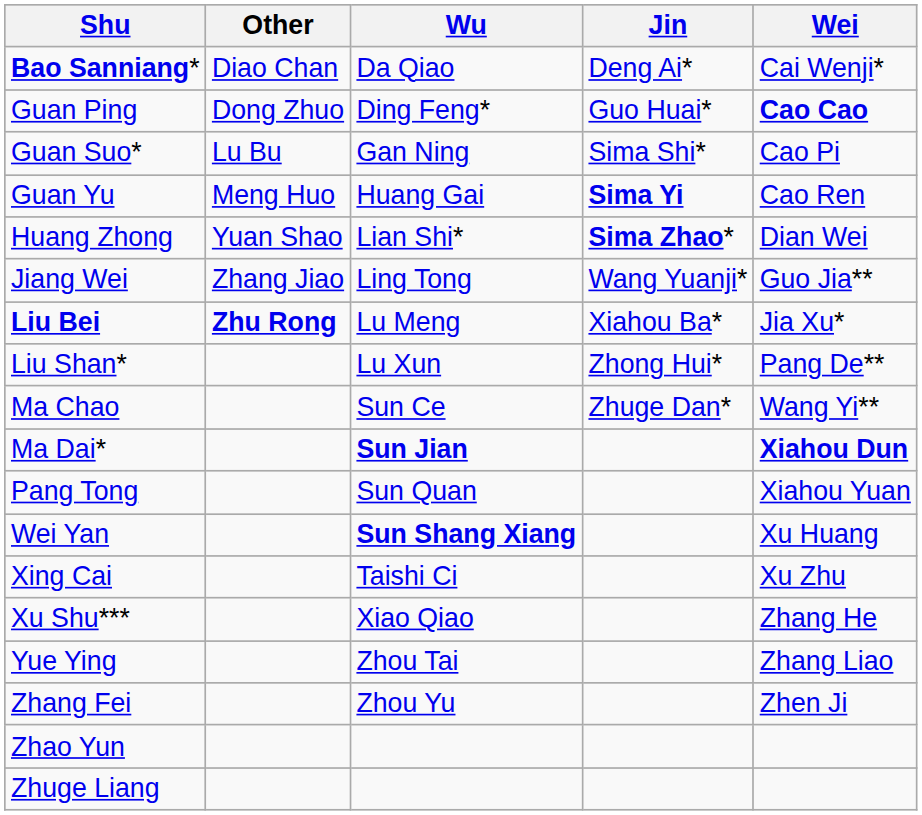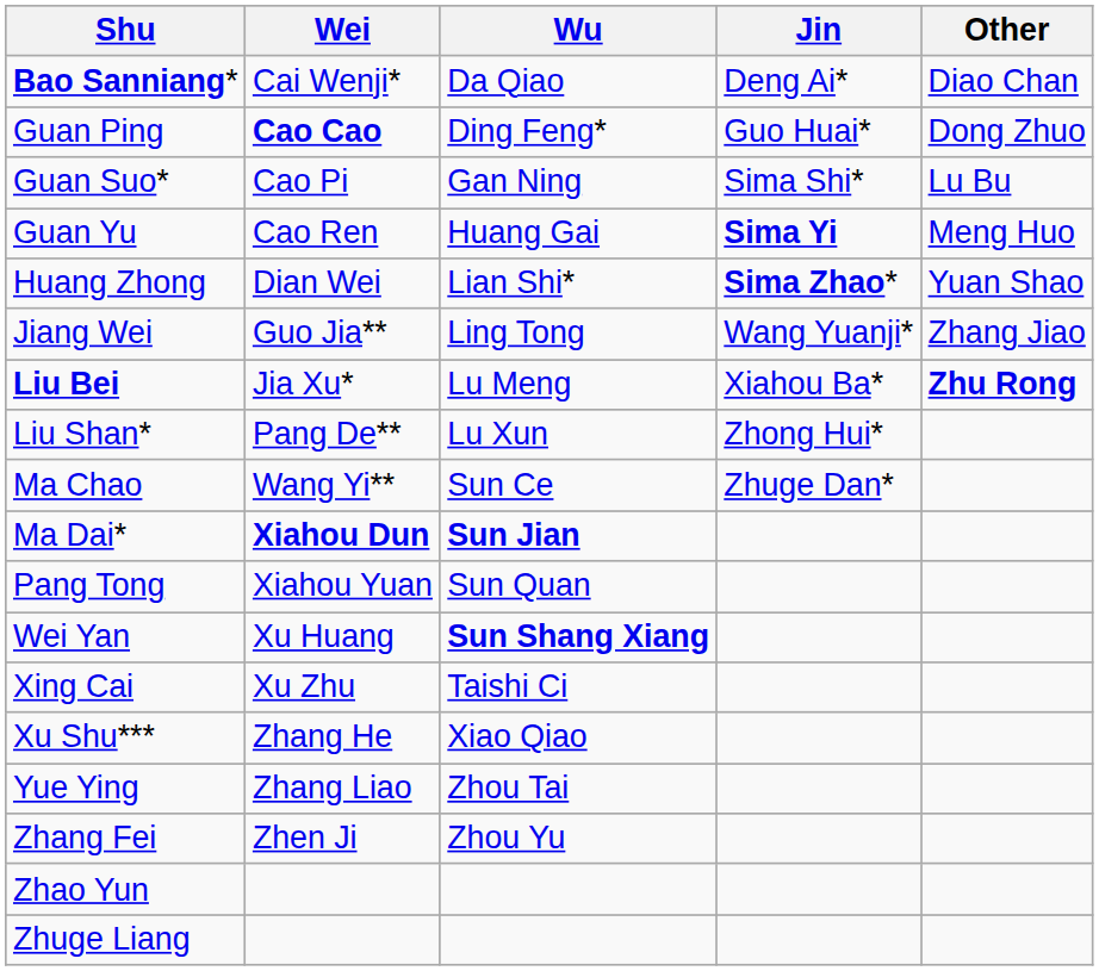columns swapped: Wei <-> Other
